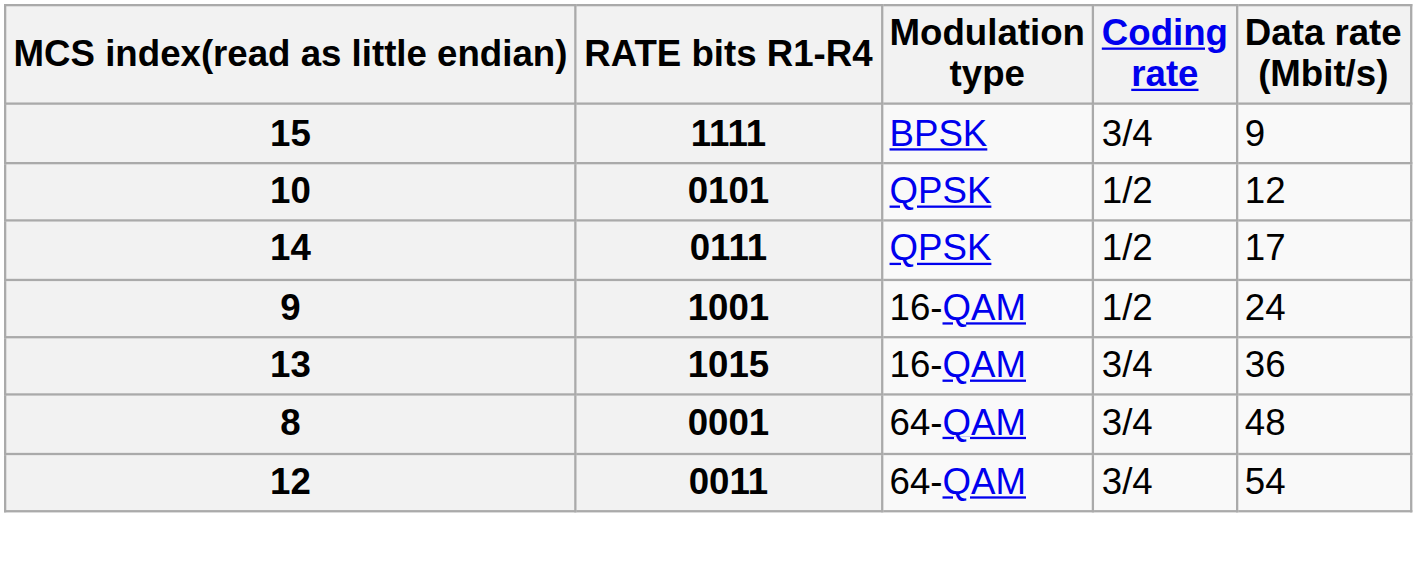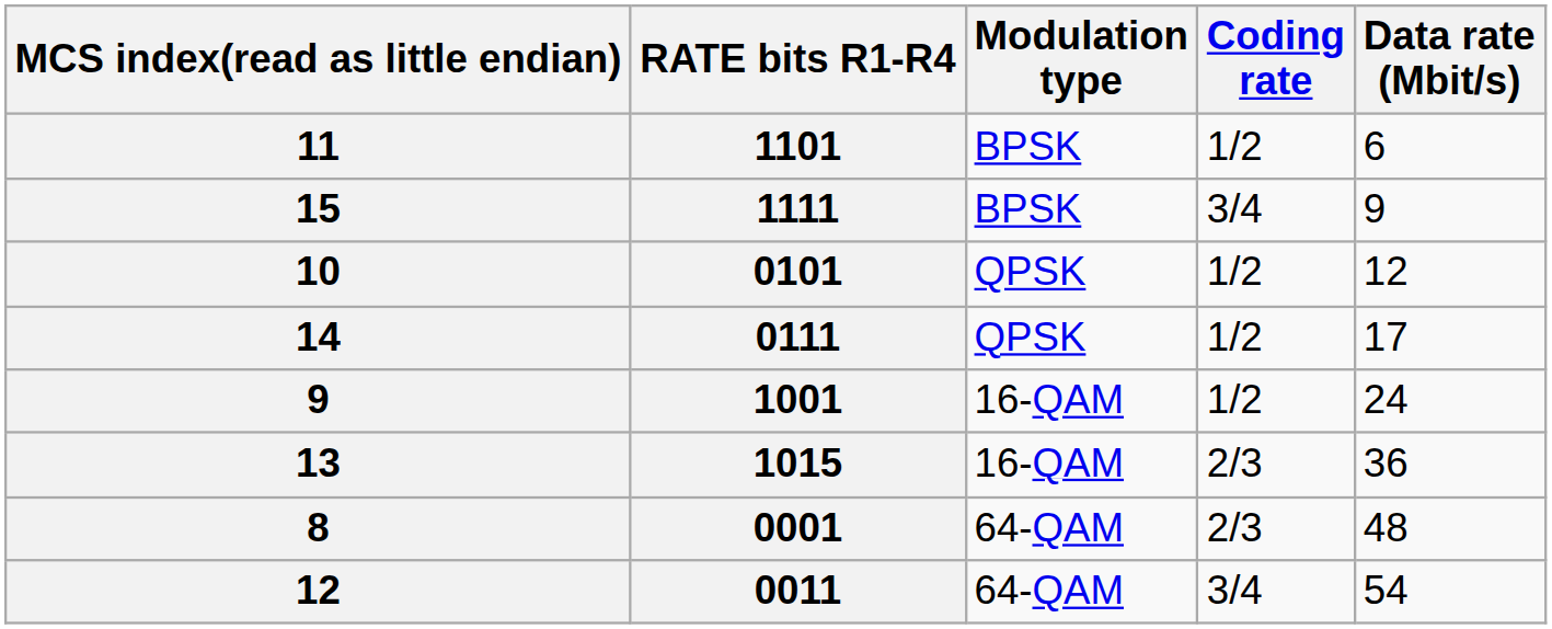+ row: 11 | 1101 | BPSK | 1/2 | 6
13 | Coding rate: 3/4 -> 2/3
8 | Coding rate: 3/4 -> 2/3
